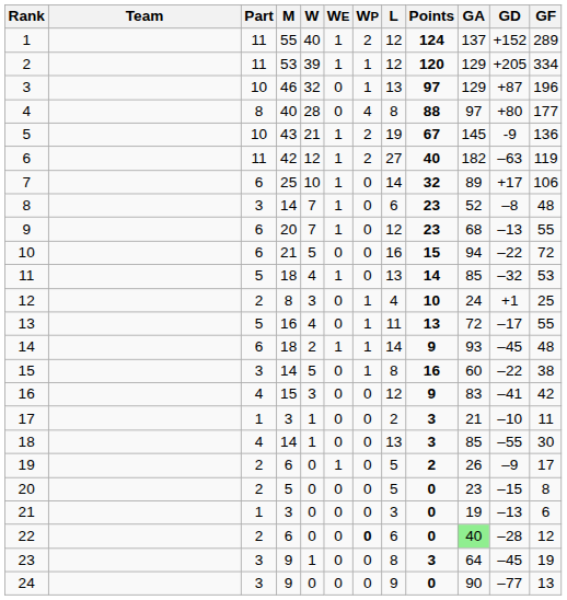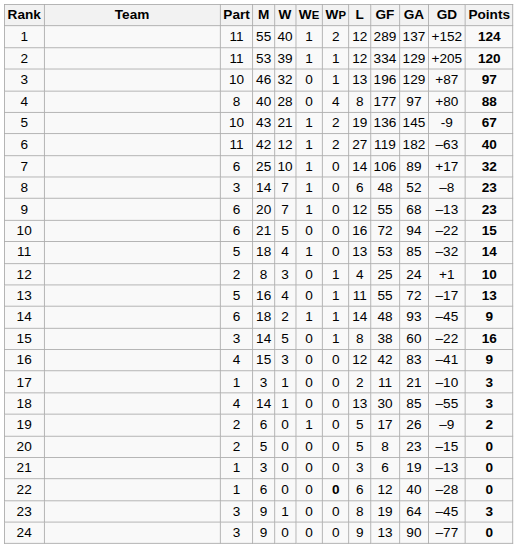columns swapped: GF <-> Points
22 | Part: 2 -> 1
22 | GA: lightgreen background -> no background
